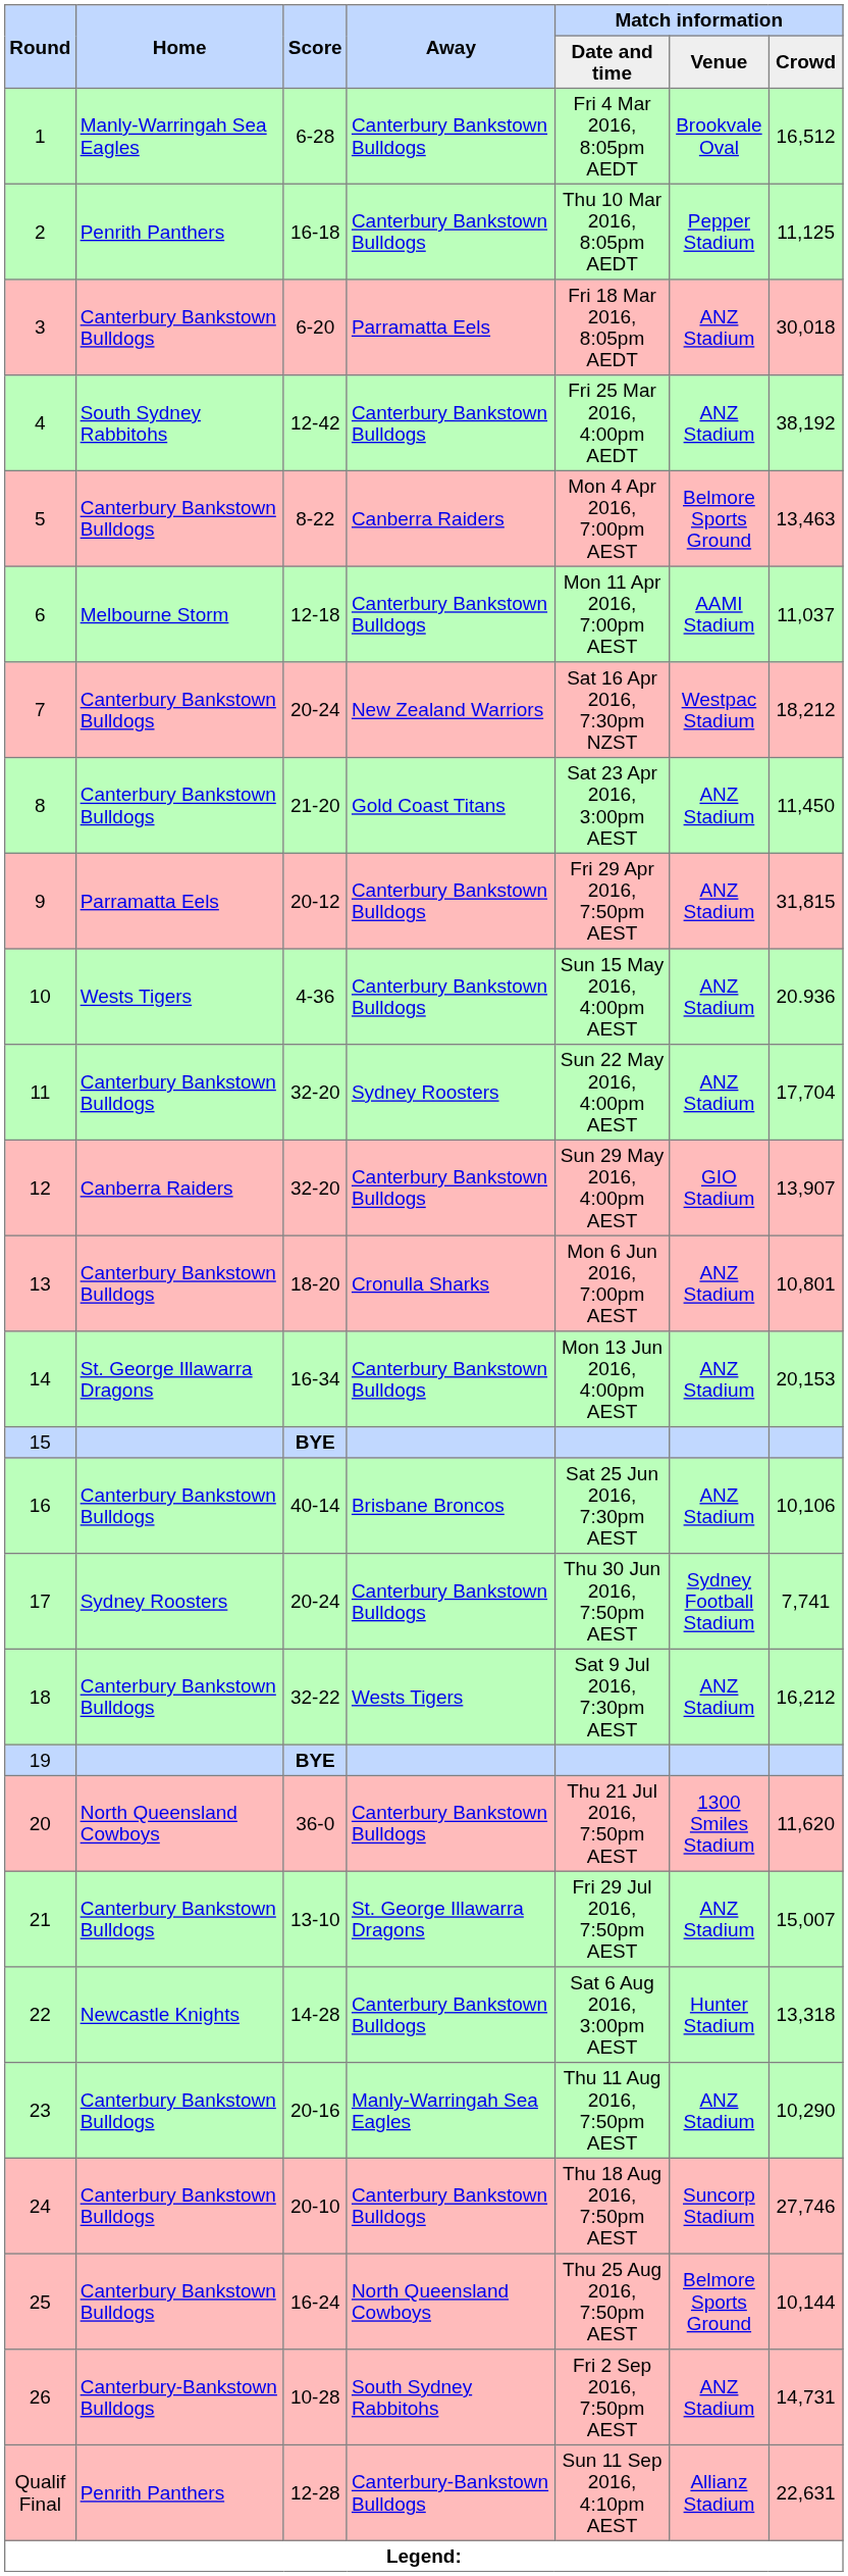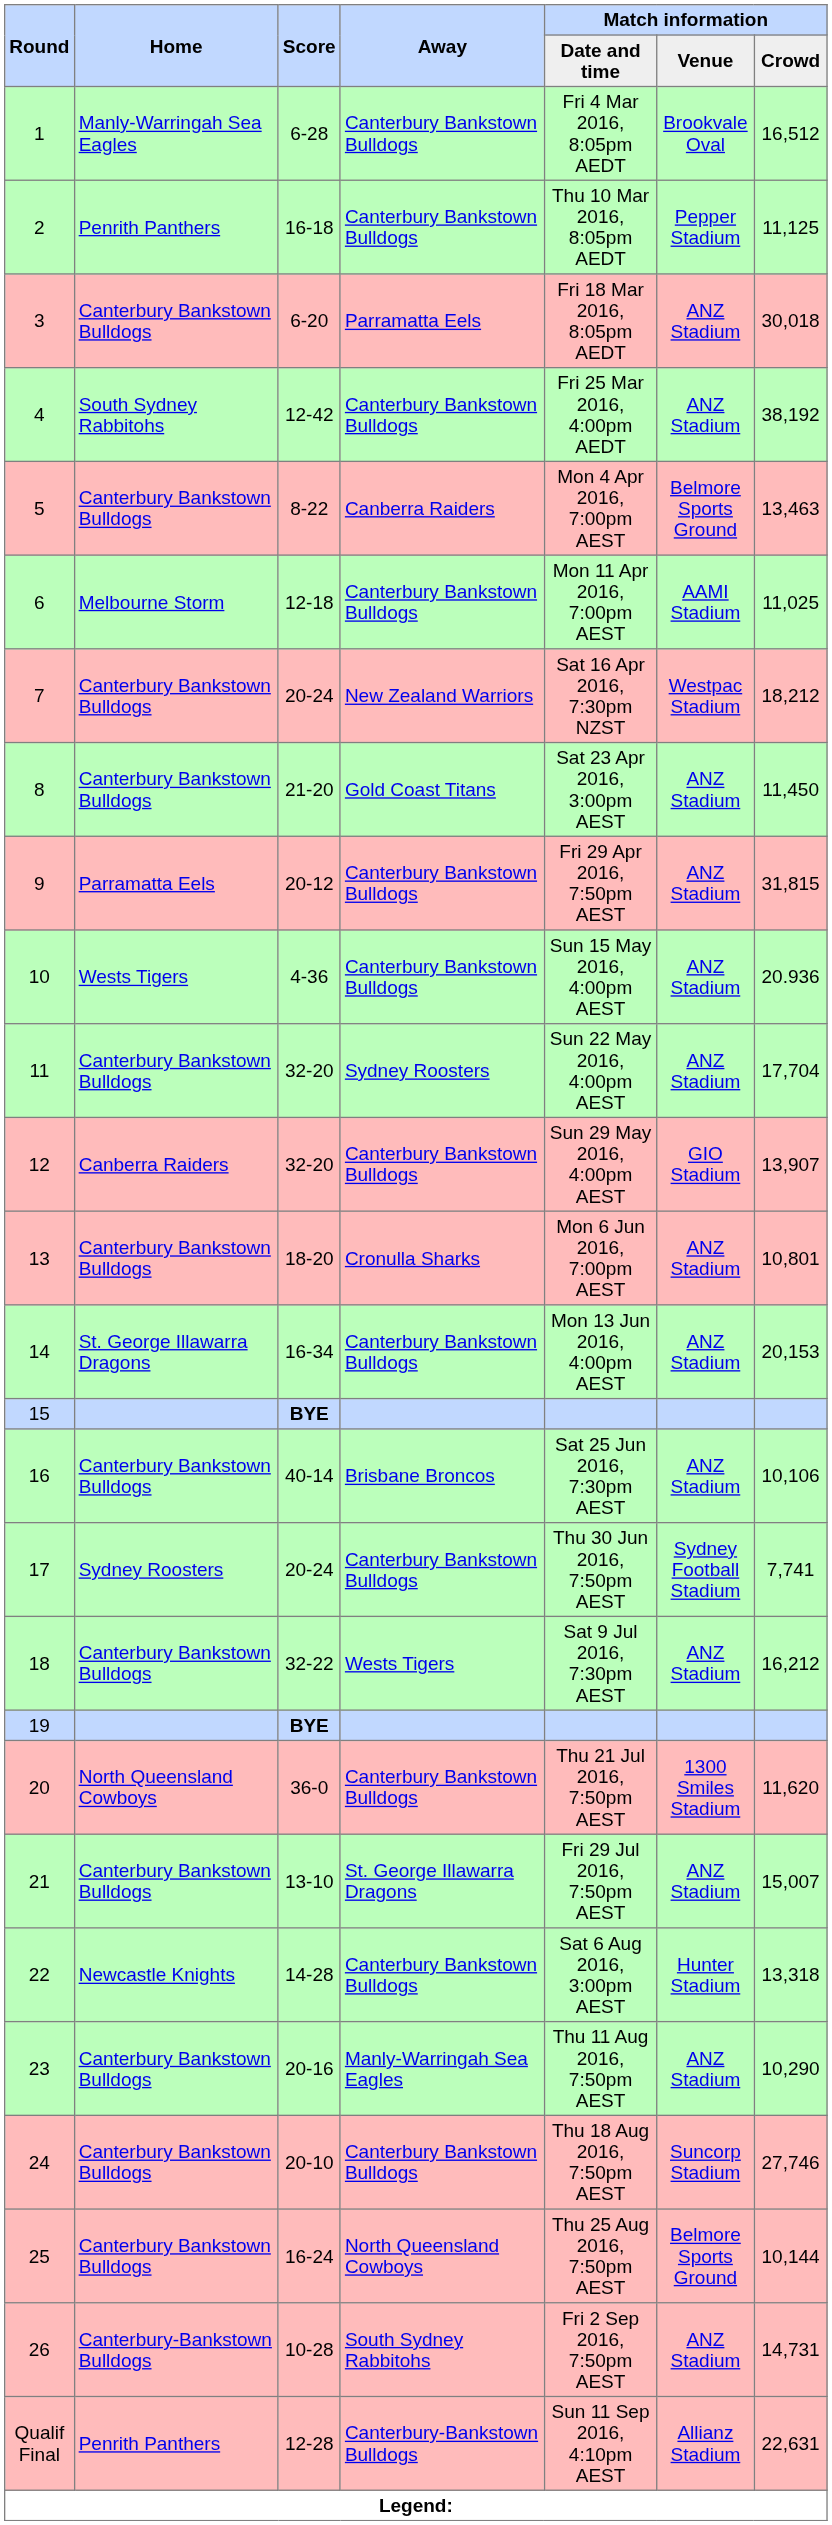6 | Match information / Crowd: 11,037 -> 11,025
